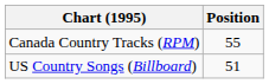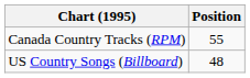US Country Songs (Billboard) | Position: 51 -> 48
